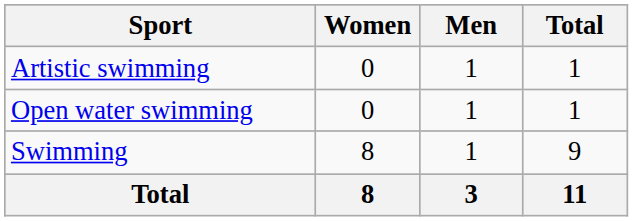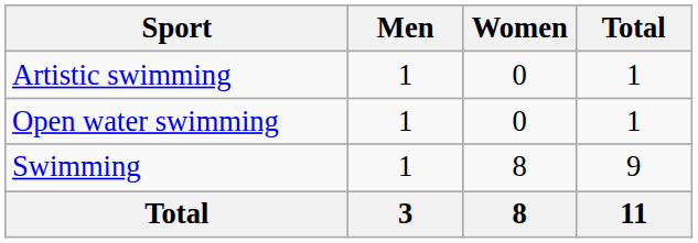columns swapped: Men <-> Women
